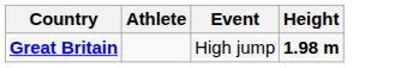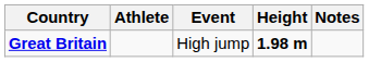+ column: Notes
